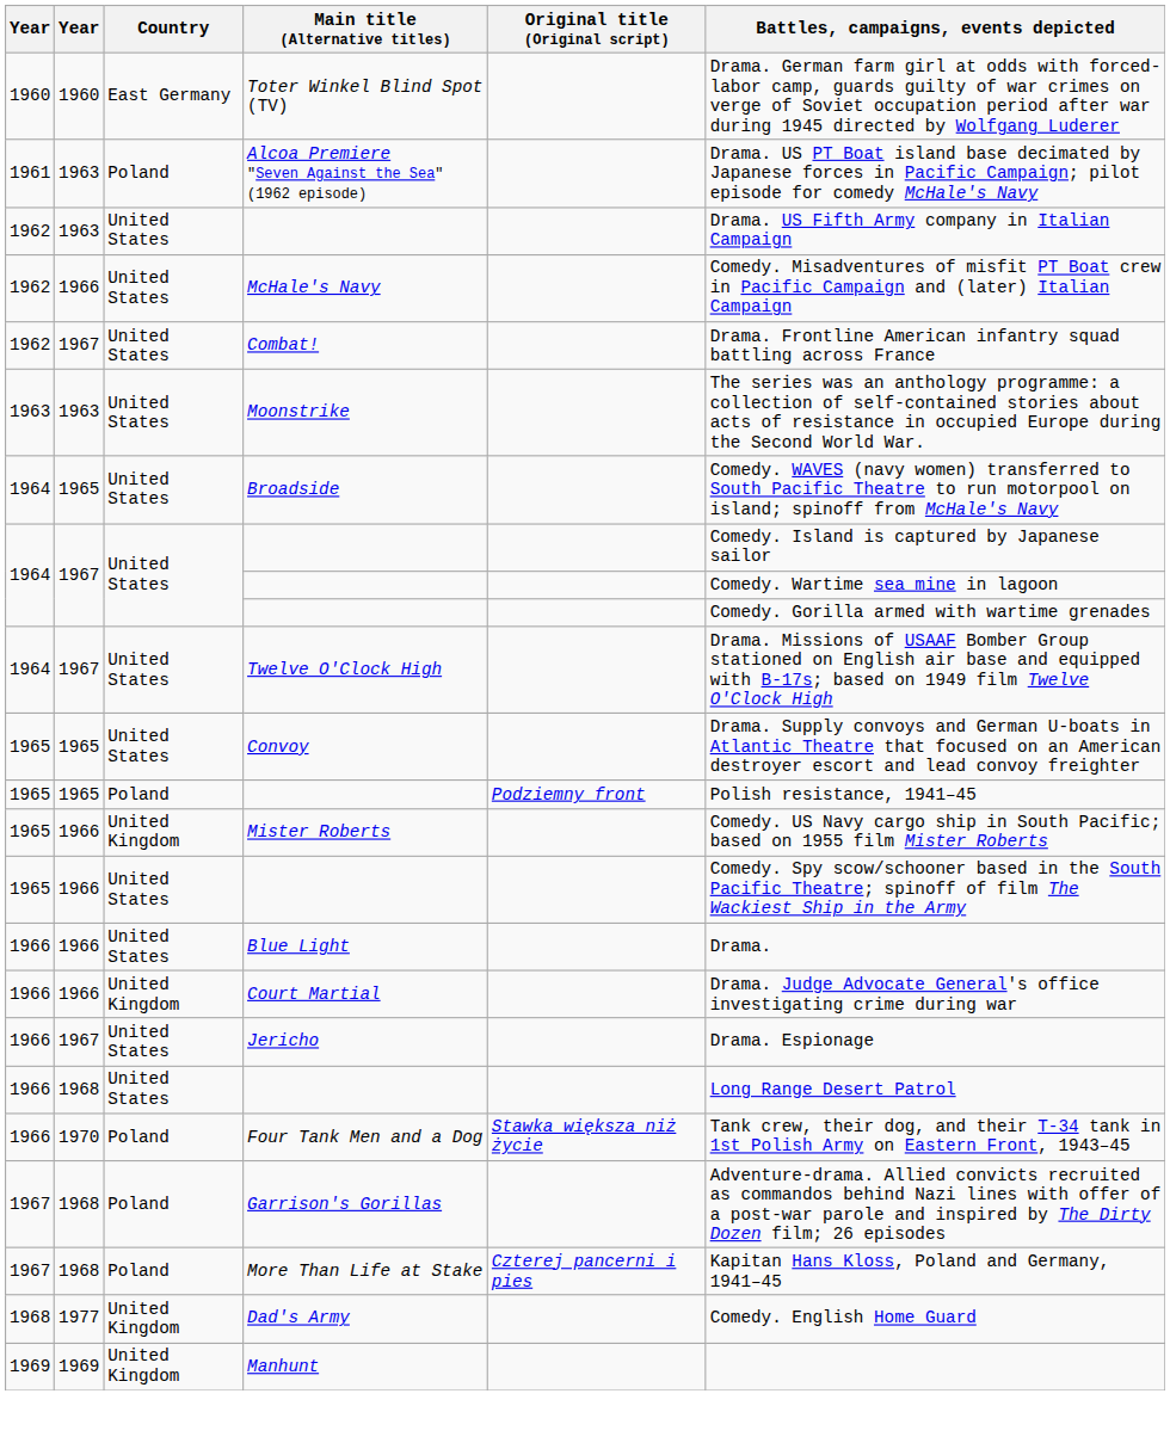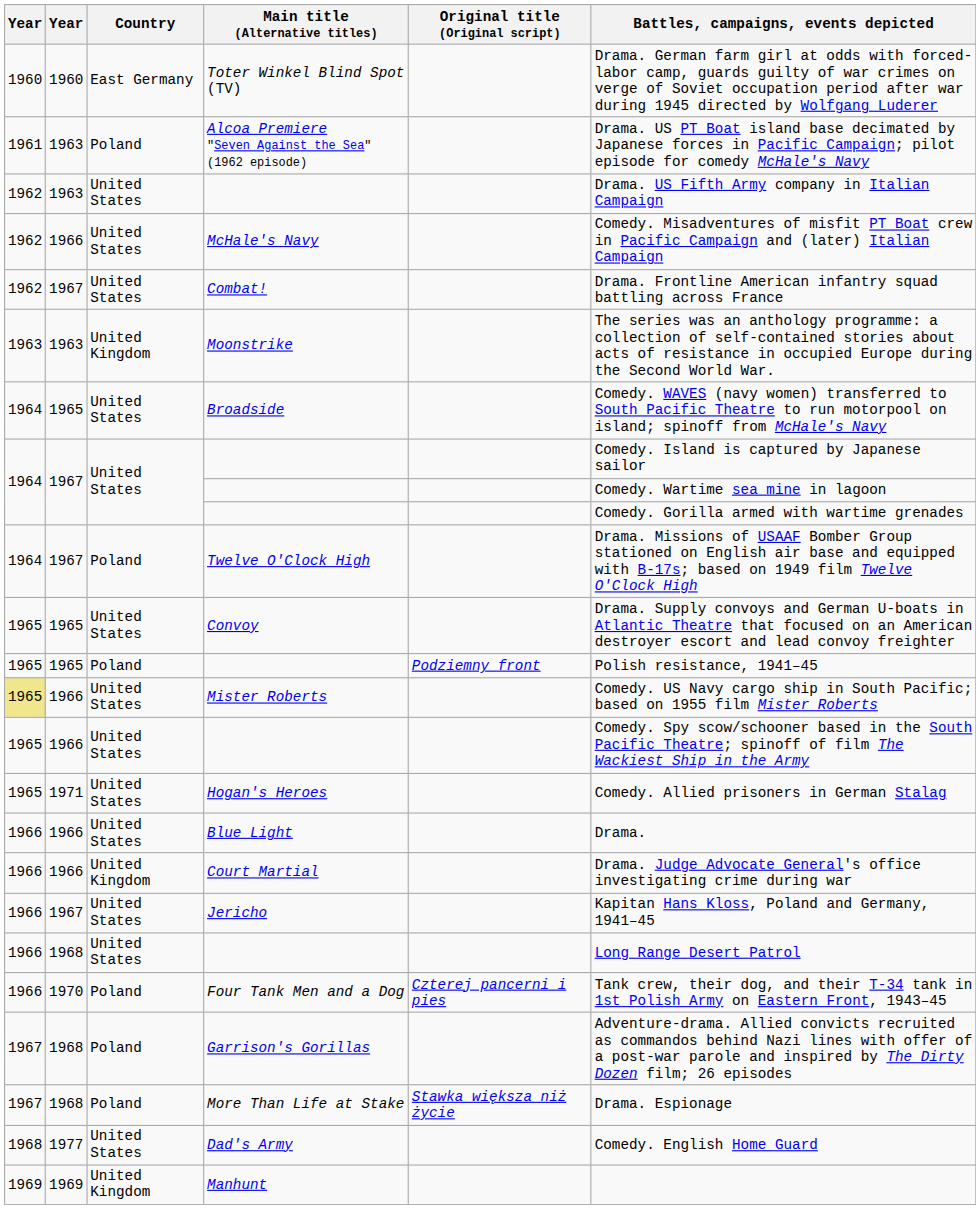Moonstrike | Country: United States -> United Kingdom
Twelve O'Clock High | Country: United States -> Poland
Mister Roberts | column 1: no background -> khaki background
Mister Roberts | Country: United Kingdom -> United States
+ row: 1965 | 1971 | United States | Hogan's Heroes | Comedy. Allied prisoners in German Stalag
Jericho | Battles, campaigns, events depicted: Drama. Espionage -> Kapitan Hans Kloss, Poland and Germany, 1941–45
Four Tank Men and a Dog | Original title (Original script): Stawka większa niż życie -> Czterej pancerni i pies
More Than Life at Stake | Original title (Original script): Czterej pancerni i pies -> Stawka większa niż życie
More Than Life at Stake | Battles, campaigns, events depicted: Kapitan Hans Kloss, Poland and Germany, 1941–45 -> Drama. Espionage
Dad's Army | Country: United Kingdom -> United States
